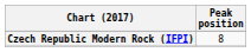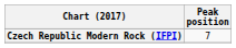Czech Republic Modern Rock (IFPI) | Peak position: 8 -> 7
